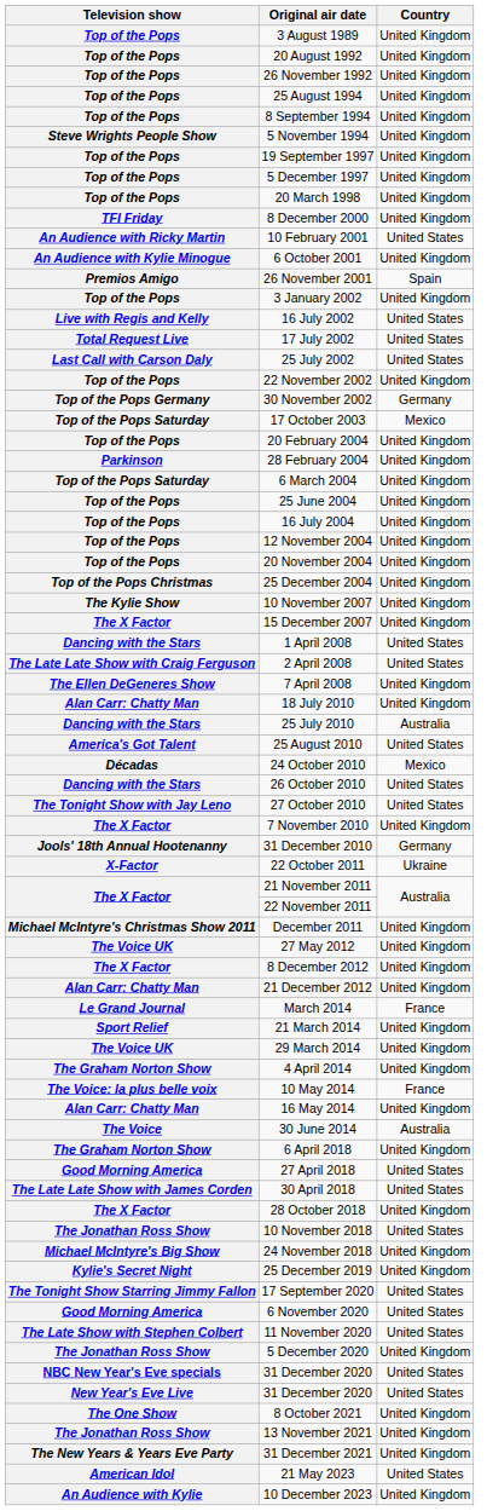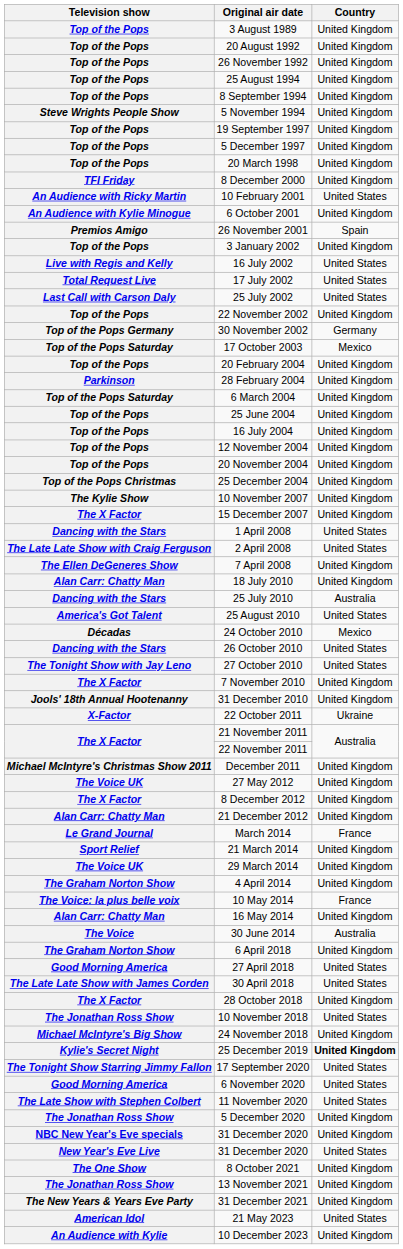31 December 2010 | Country: Germany -> United Kingdom
25 December 2019 | Country: normal -> bold
NBC New Year's Eve specials / 31 December 2020 | Country: United States -> United Kingdom
